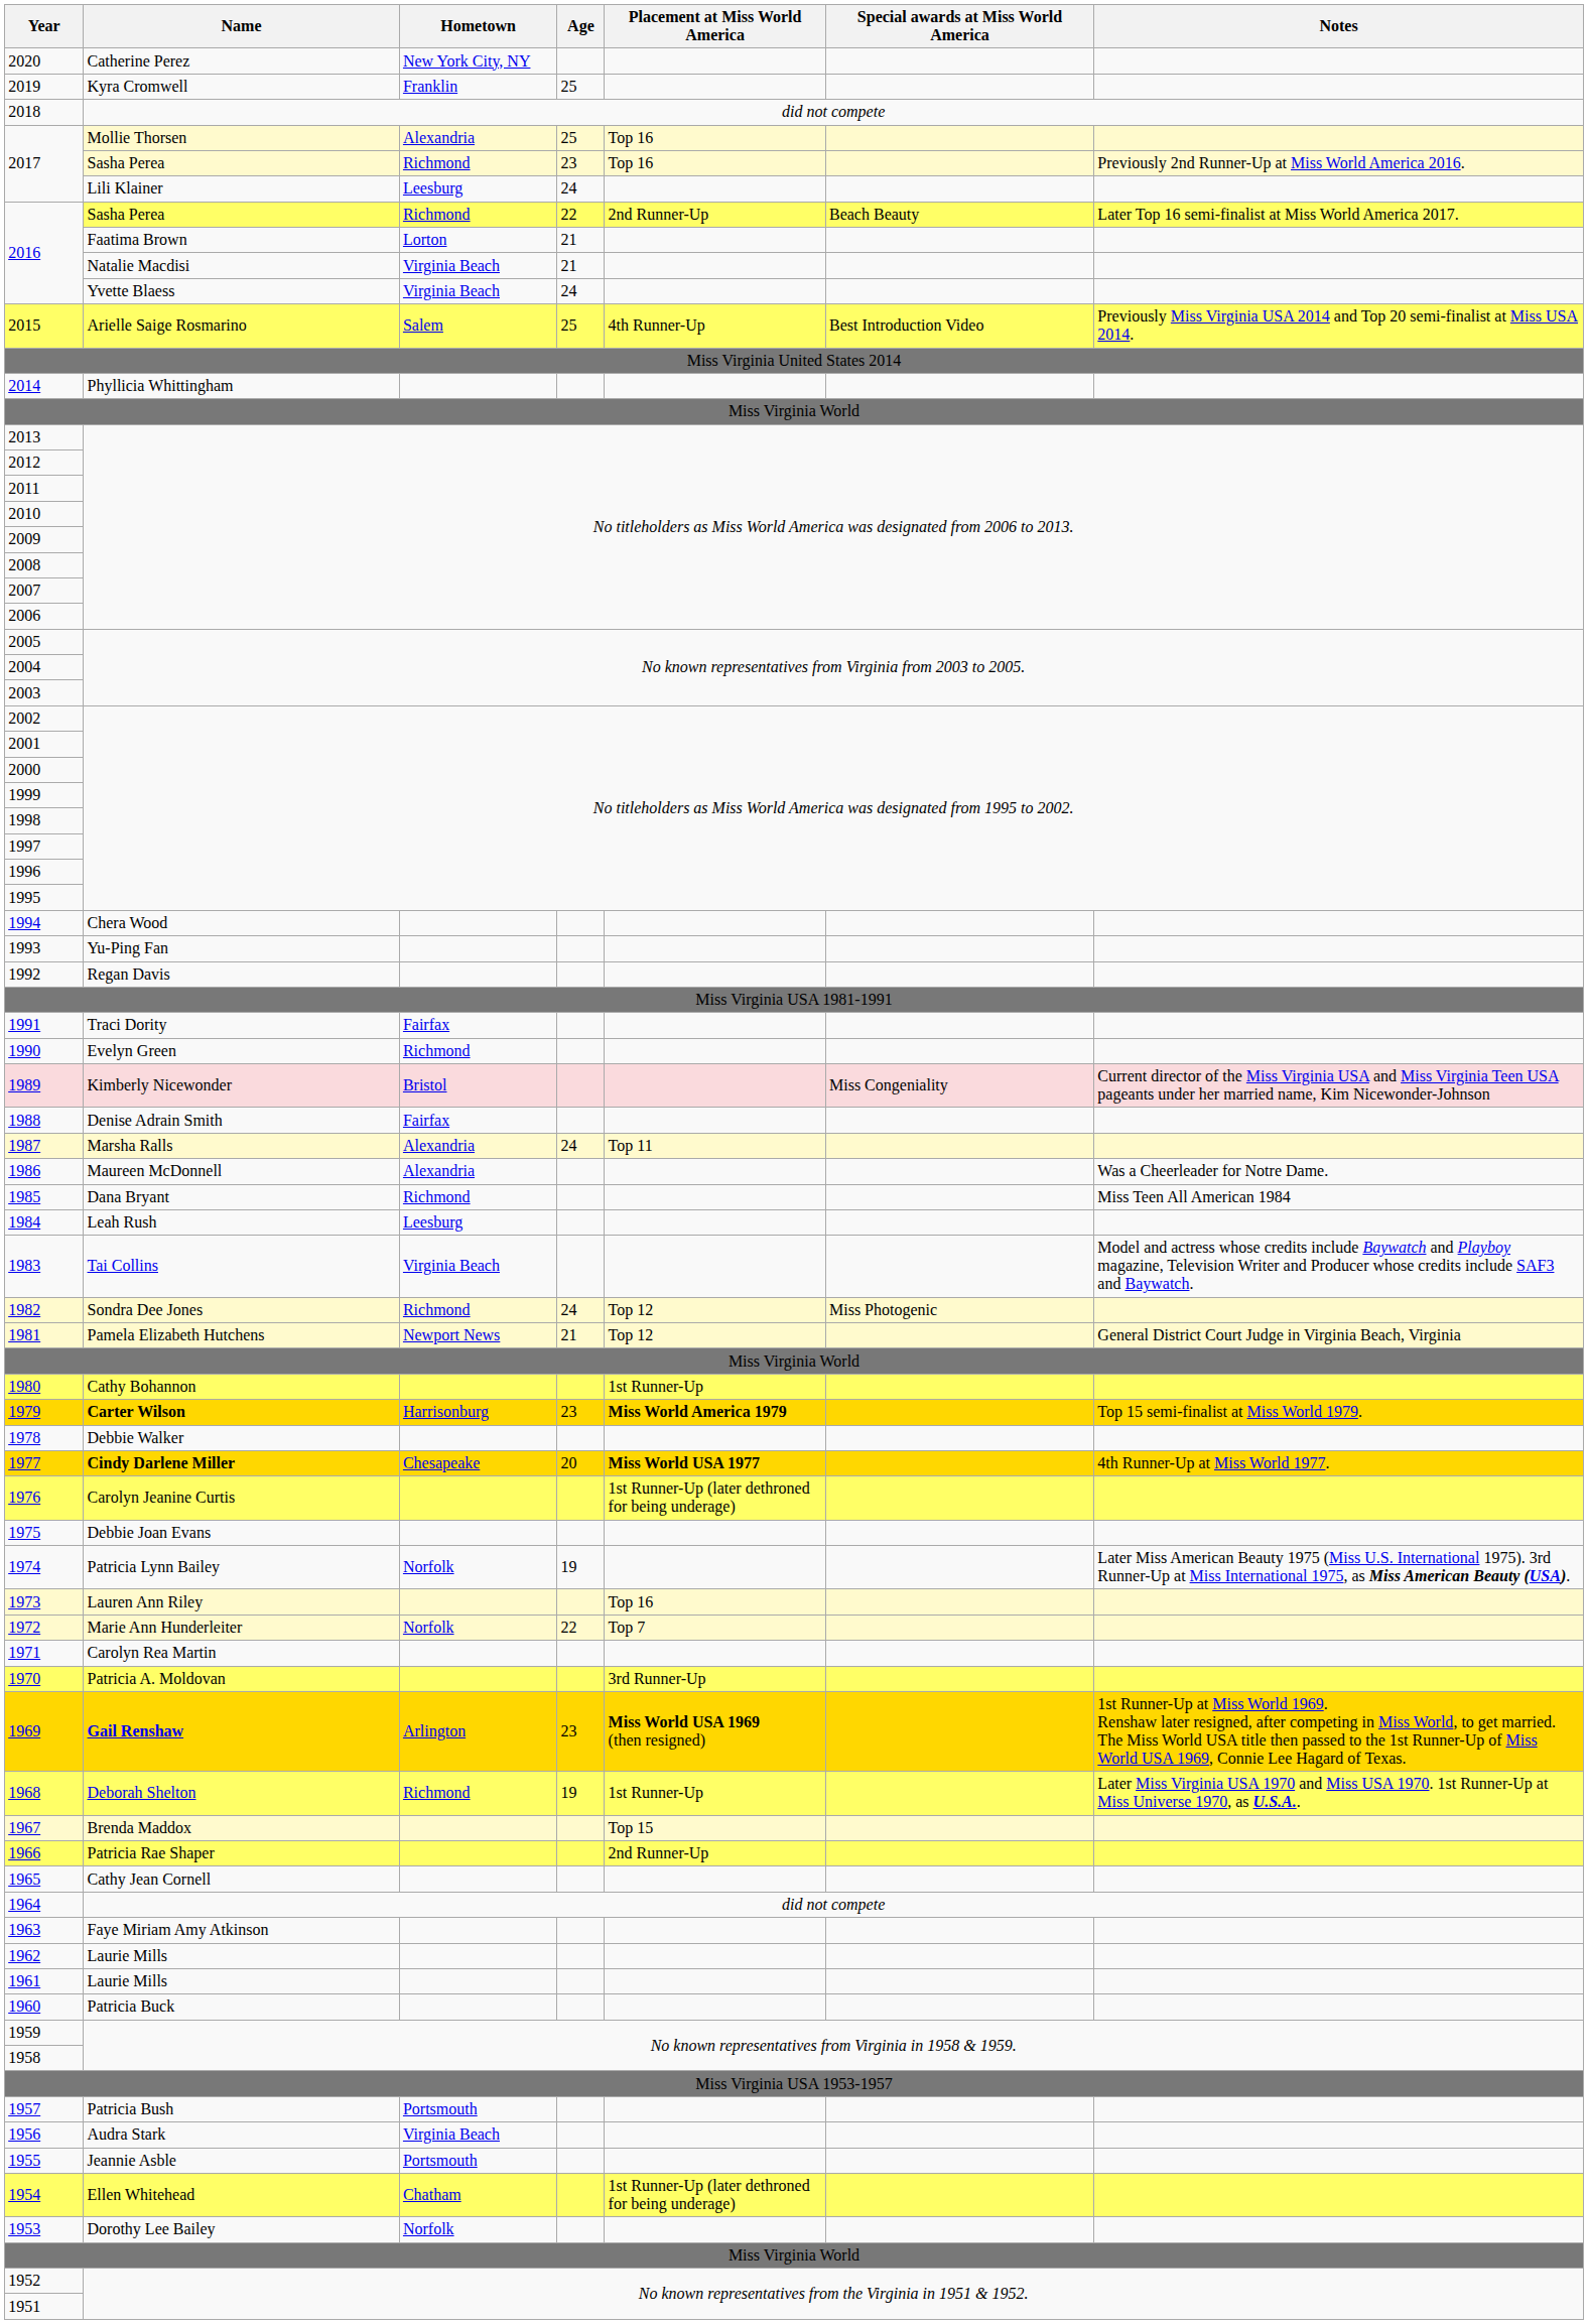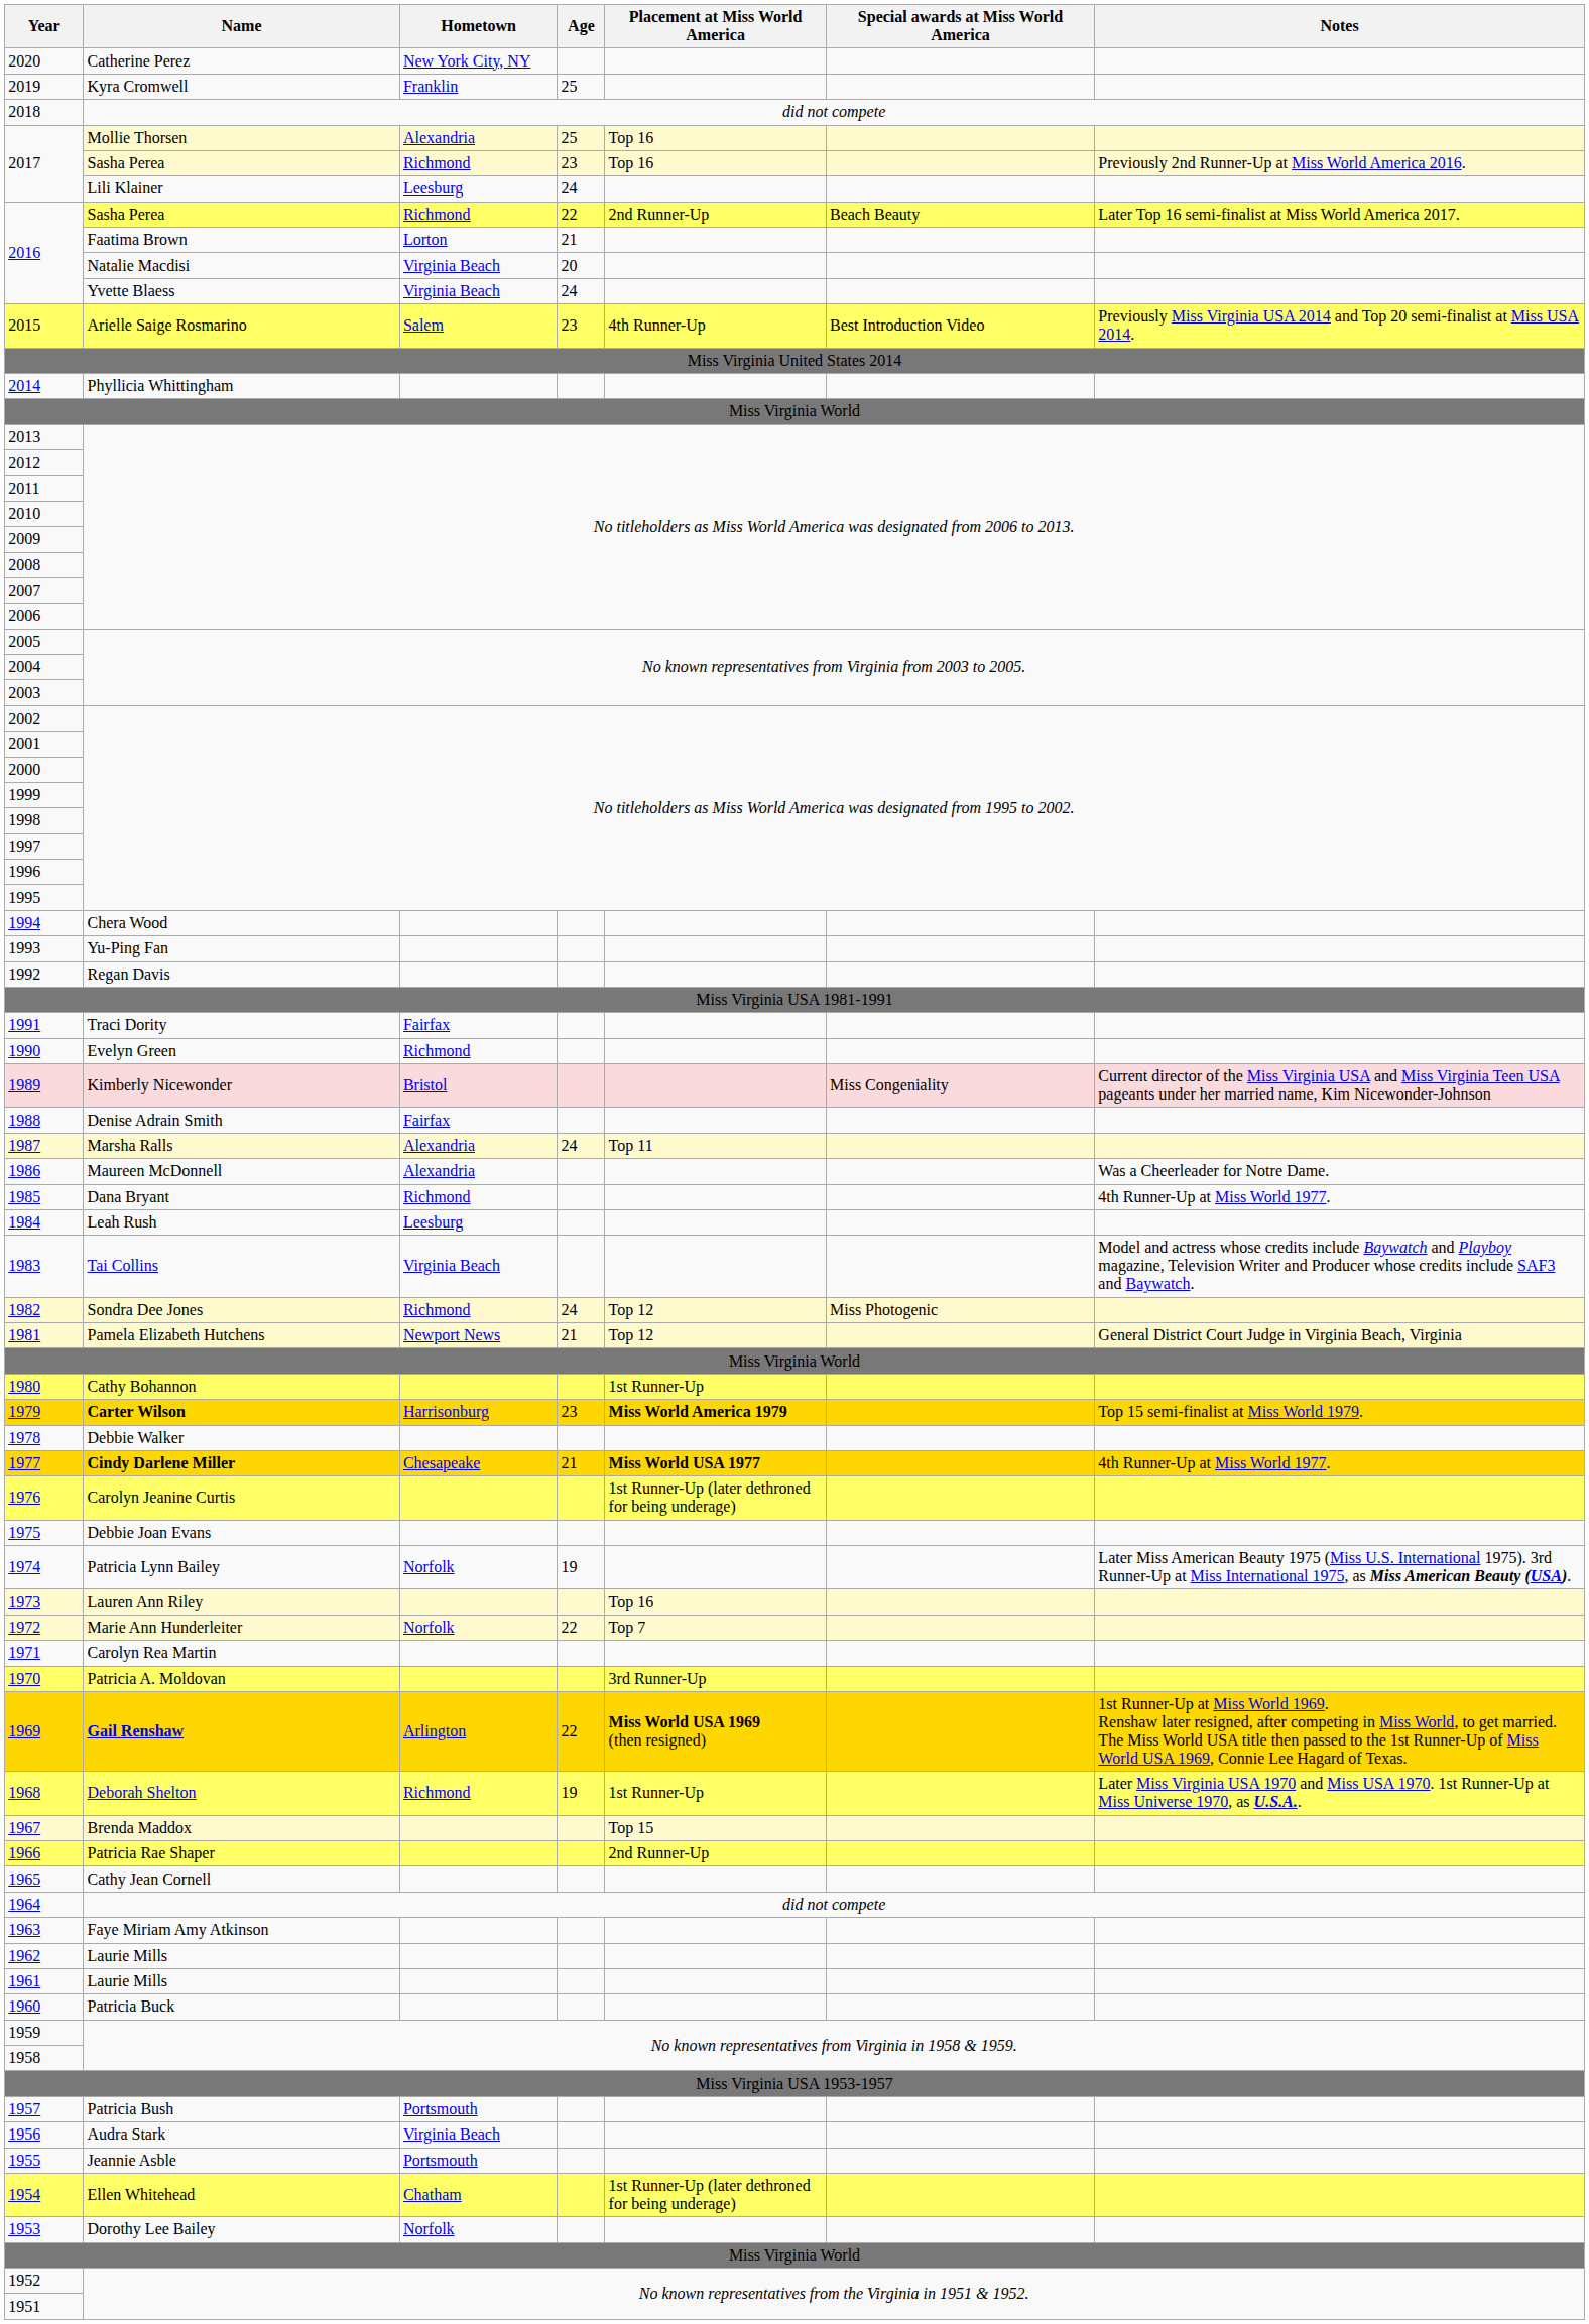2016 / Natalie Macdisi | Age: 21 -> 20
2015 | Age: 25 -> 23
1985 | Notes: Miss Teen All American 1984 -> 4th Runner-Up at Miss World 1977.
1977 | Age: 20 -> 21
1969 | Age: 23 -> 22
